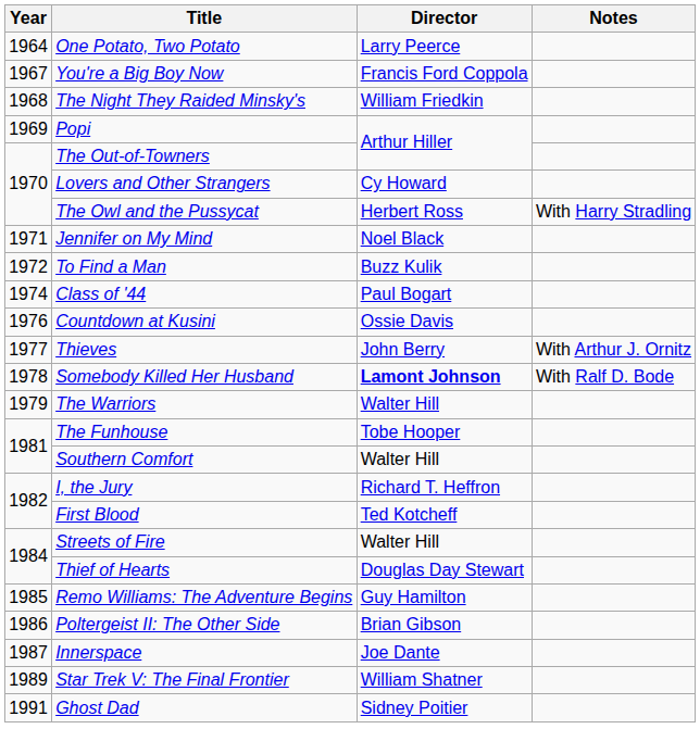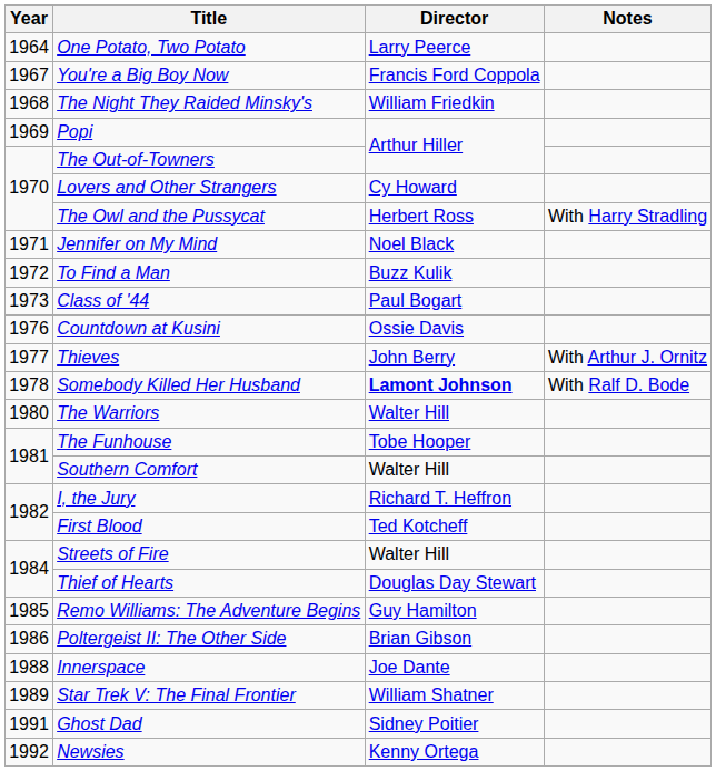Class of '44 | Year: 1974 -> 1973
The Warriors | Year: 1979 -> 1980
Innerspace | Year: 1987 -> 1988
+ row: 1992 | Newsies | Kenny Ortega
